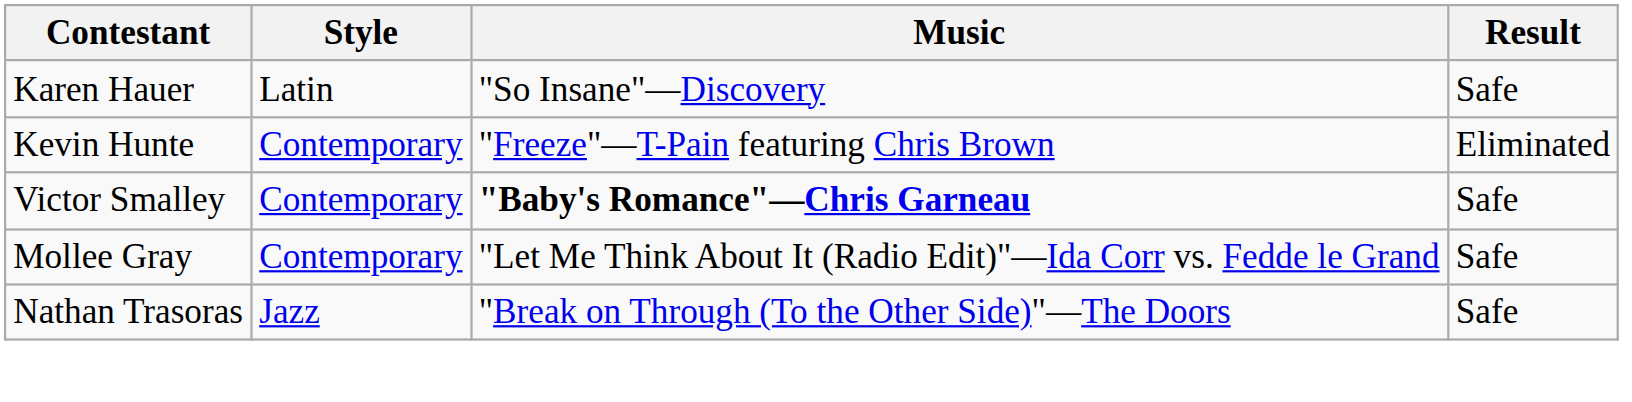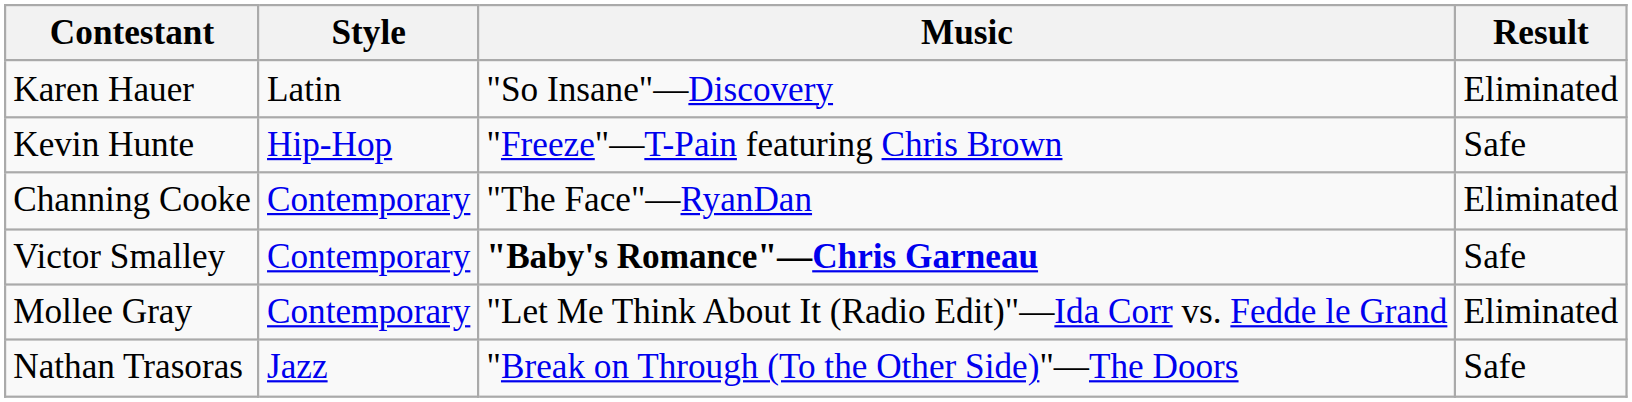Karen Hauer | Result: Safe -> Eliminated
Kevin Hunte | Style: Contemporary -> Hip-Hop
Kevin Hunte | Result: Eliminated -> Safe
+ row: Channing Cooke | Contemporary | "The Face"—RyanDan | Eliminated
Mollee Gray | Result: Safe -> Eliminated
